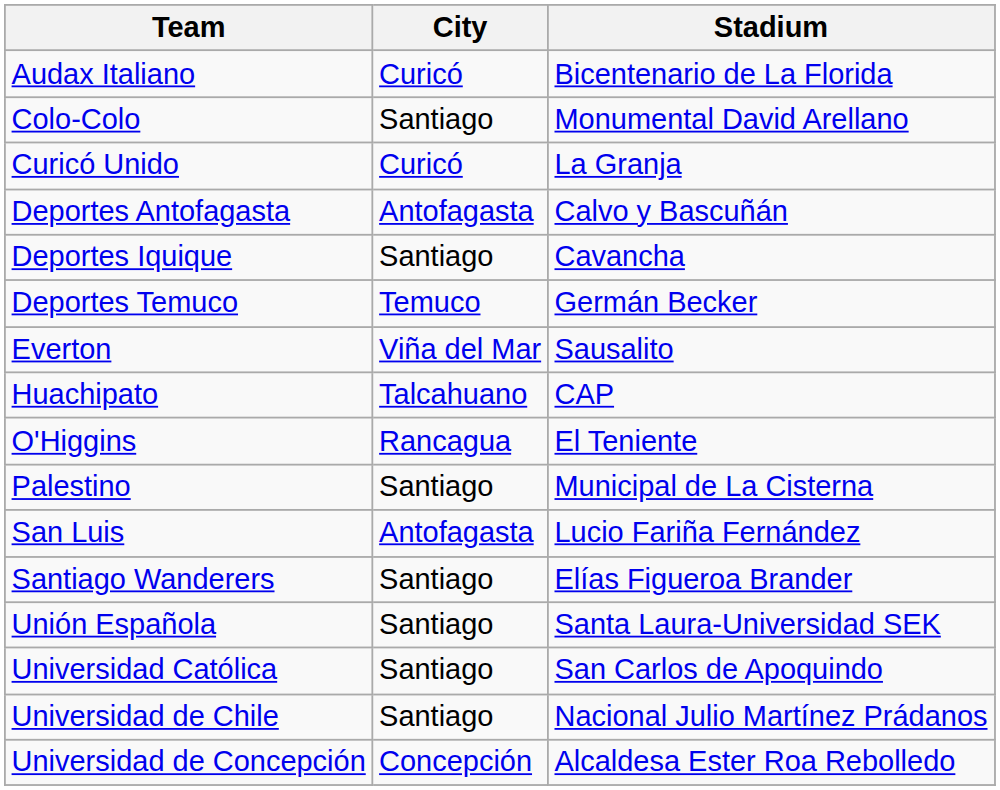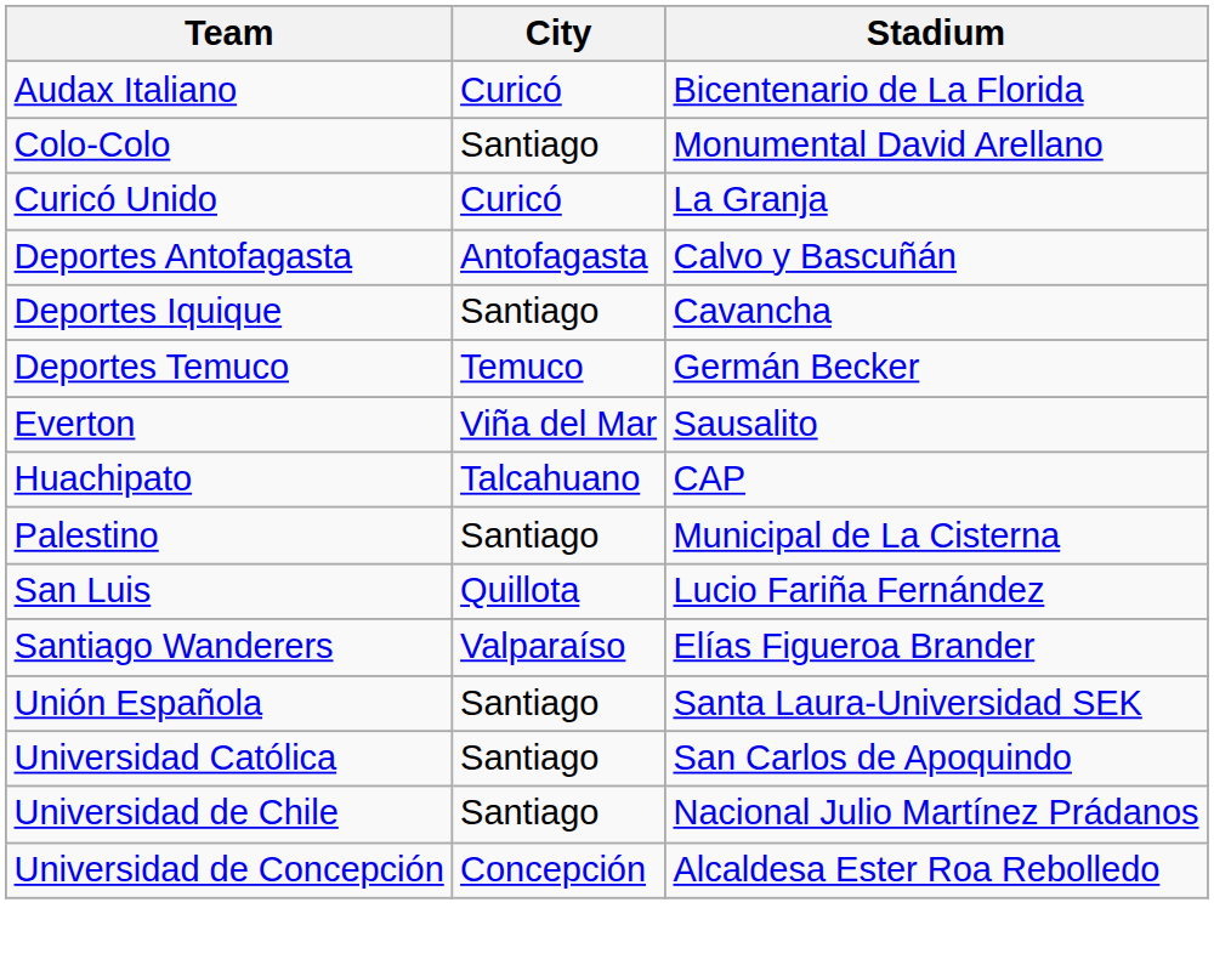- row: O'Higgins | Rancagua | El Teniente
San Luis | City: Antofagasta -> Quillota
Santiago Wanderers | City: Santiago -> Valparaíso
